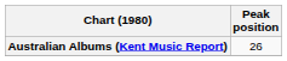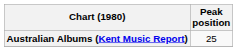Australian Albums (Kent Music Report) | Peak position: 26 -> 25
